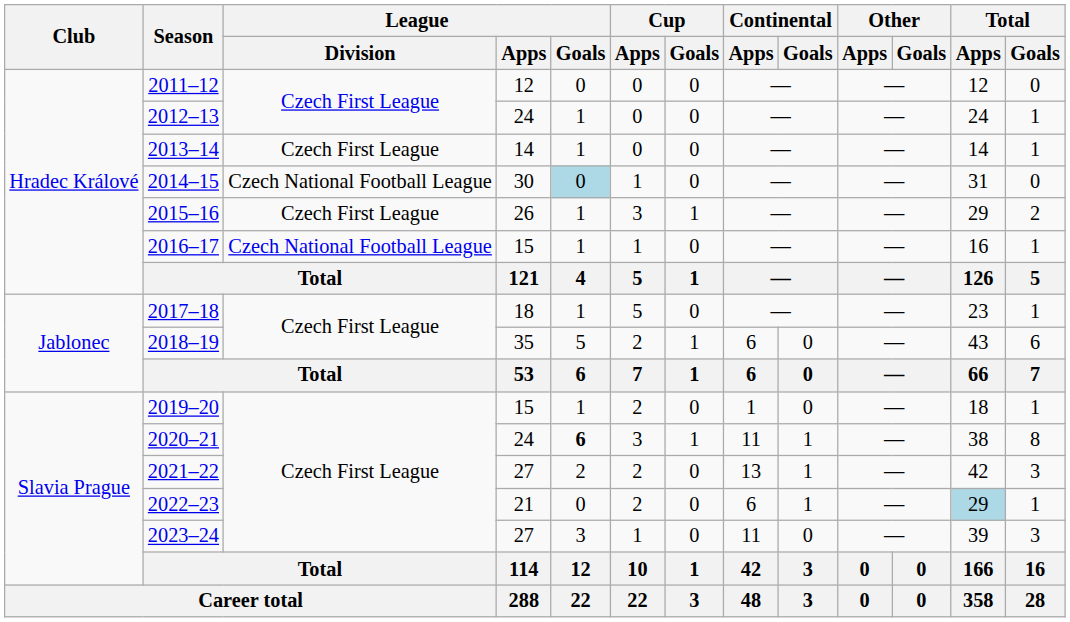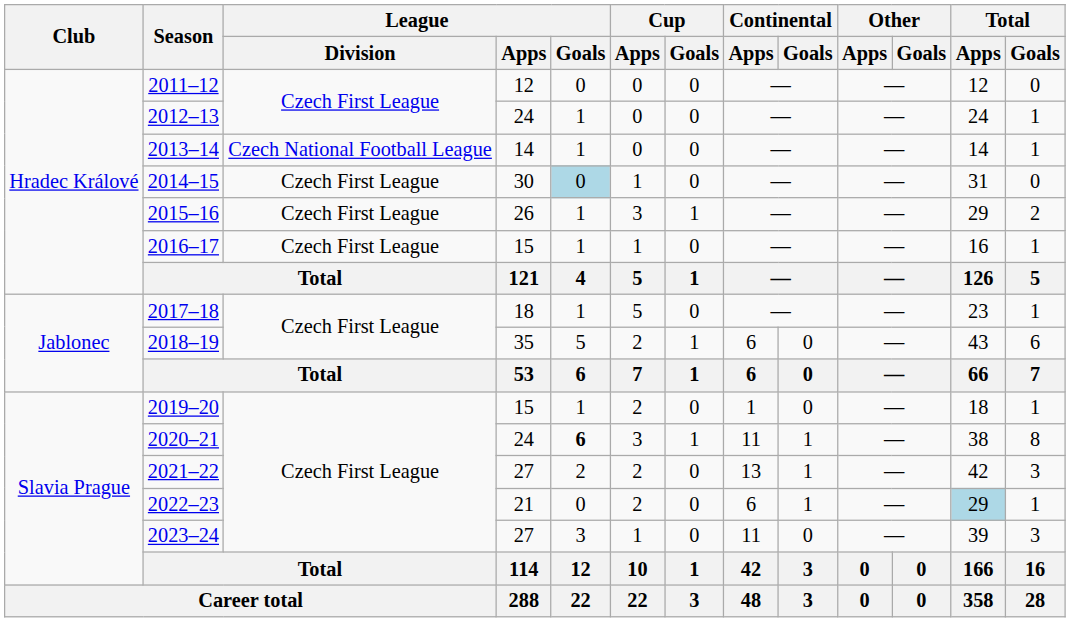2013–14 | League / Division: Czech First League -> Czech National Football League
2014–15 | League / Division: Czech National Football League -> Czech First League
2016–17 | League / Division: Czech National Football League -> Czech First League
